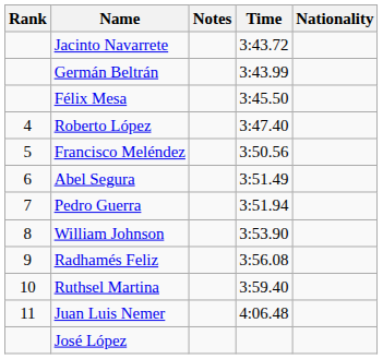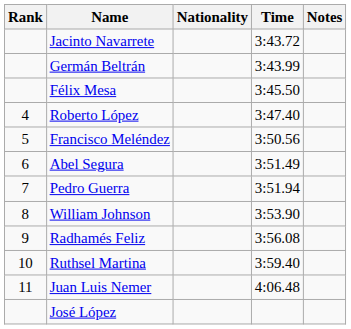columns swapped: Nationality <-> Notes
